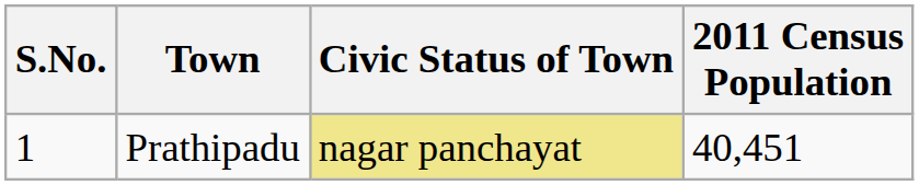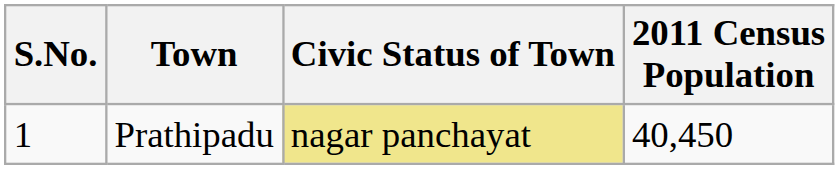Prathipadu | 2011 Census Population: 40,451 -> 40,450
